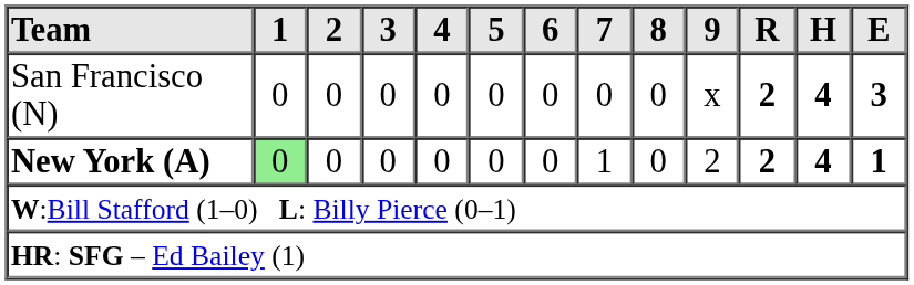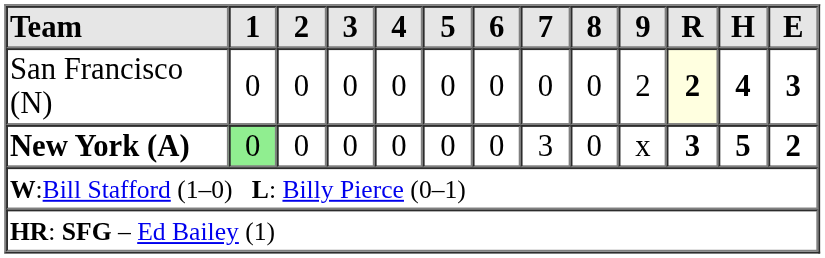San Francisco (N) | 9: x -> 2
San Francisco (N) | R: no background -> lightyellow background
New York (A) | 7: 1 -> 3
New York (A) | 9: 2 -> x
New York (A) | R: 2 -> 3
New York (A) | H: 4 -> 5
New York (A) | E: 1 -> 2
